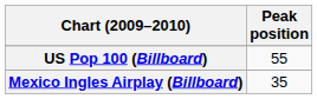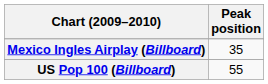rows swapped: Mexico Ingles Airplay (Billboard) <-> US Pop 100 (Billboard)
